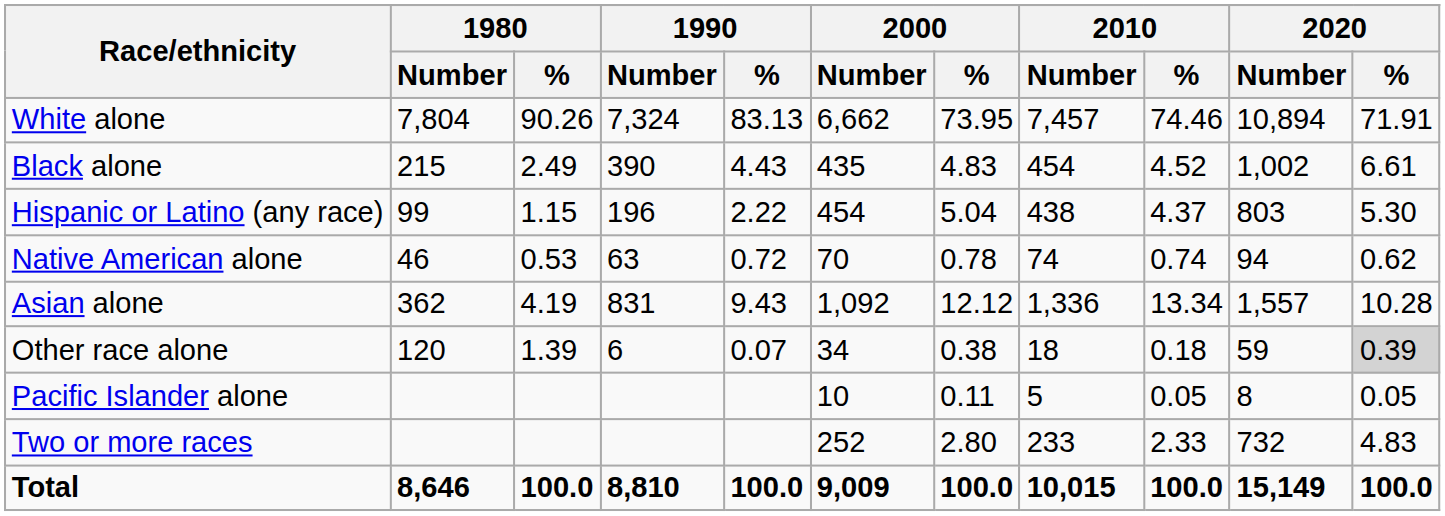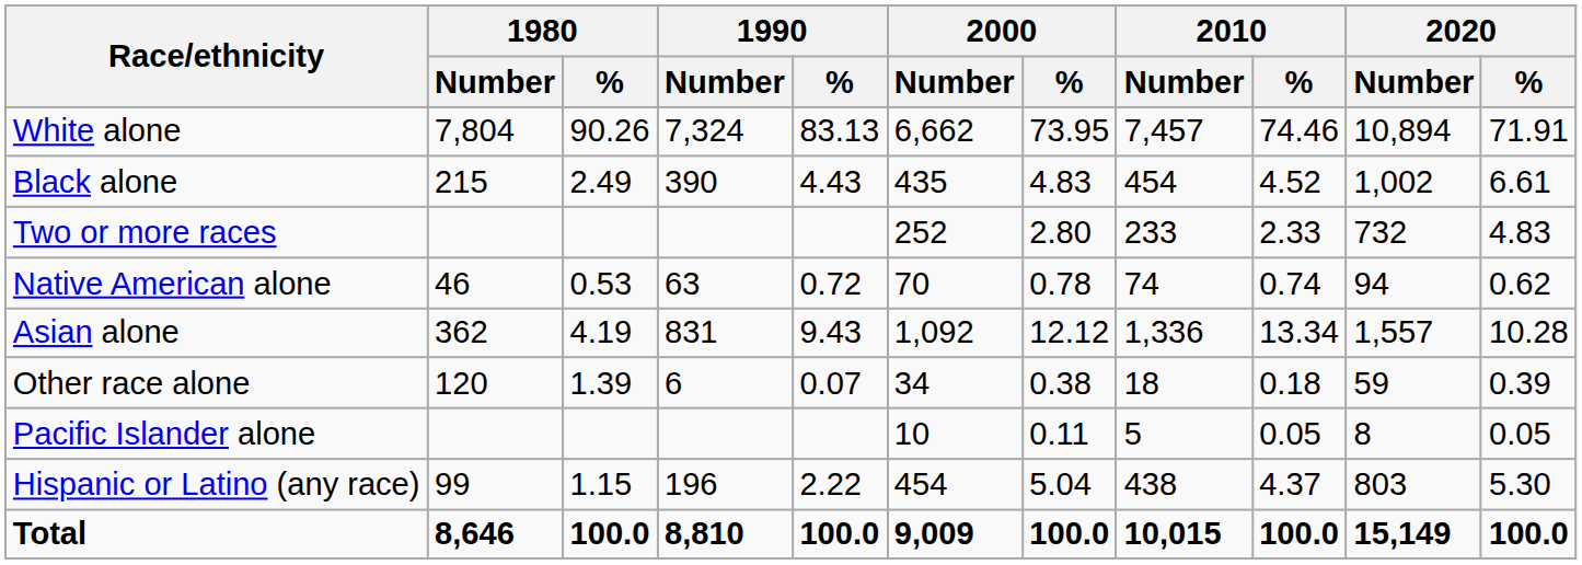rows swapped: Hispanic or Latino (any race) <-> Two or more races
Other race alone | 2020 / %: lightgrey background -> no background
